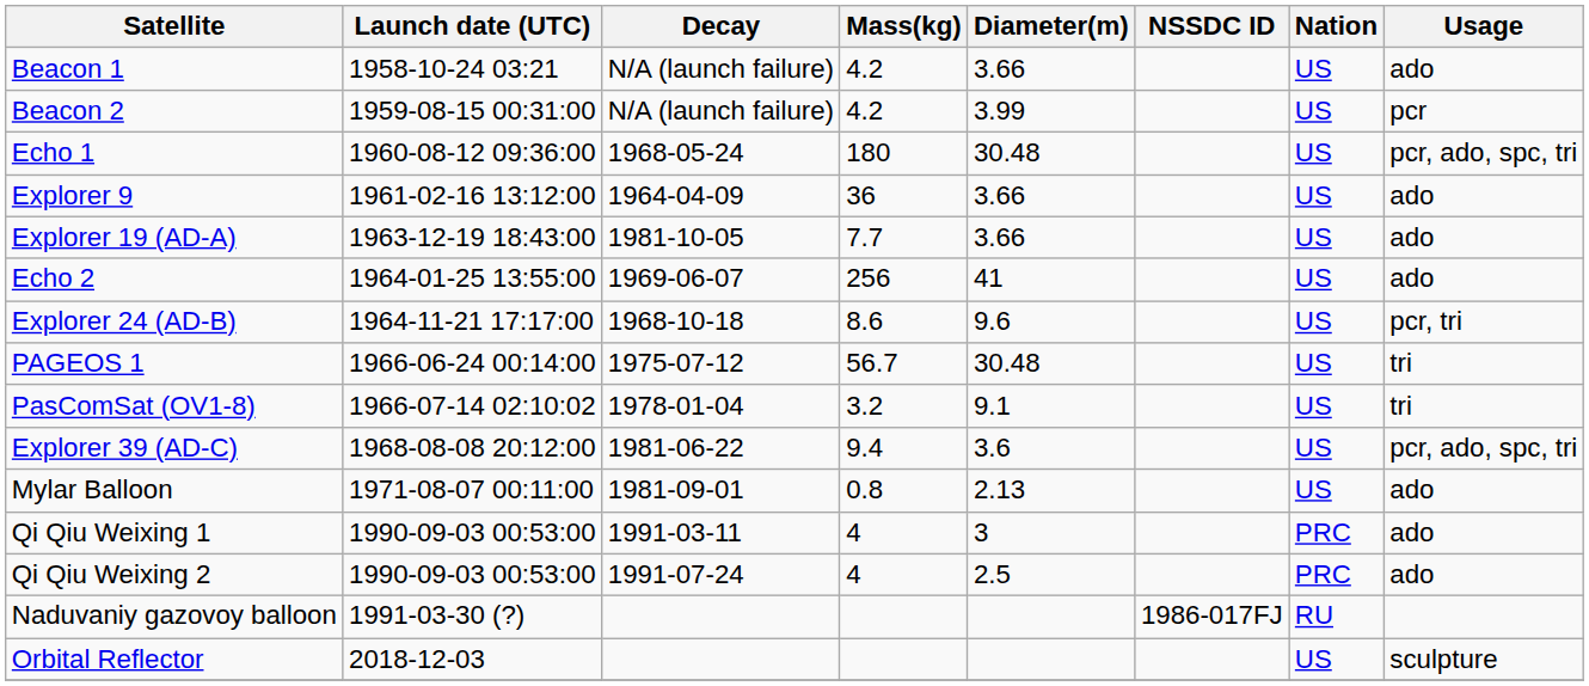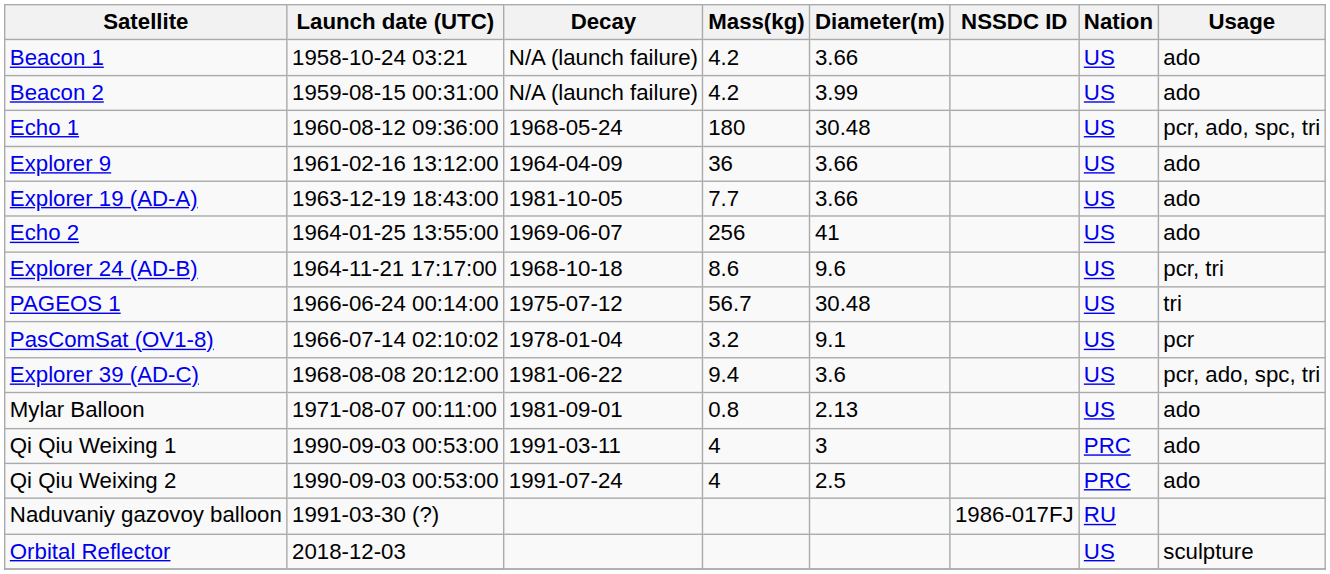Beacon 2 | Usage: pcr -> ado
PasComSat (OV1-8) | Usage: tri -> pcr
